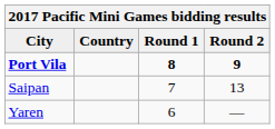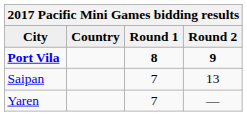Yaren | Round 1: 6 -> 7
